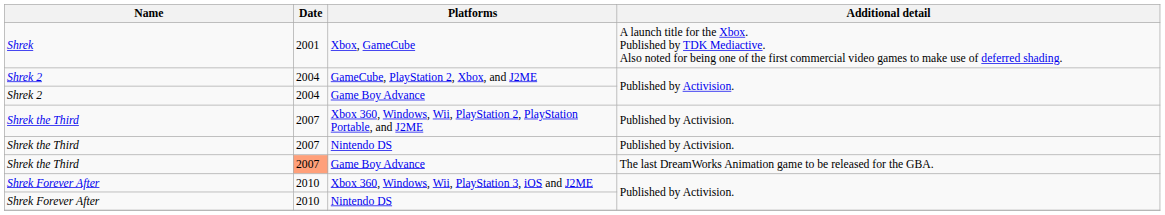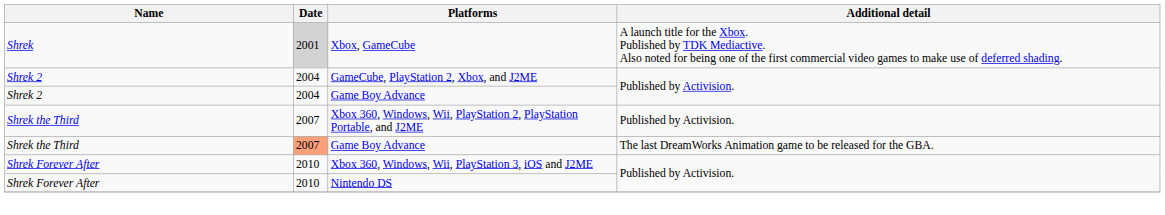Xbox, GameCube | Date: no background -> lightgrey background
- row: Shrek the Third | 2007 | Nintendo DS | Published by Activision.
